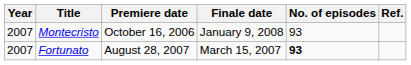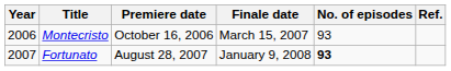Montecristo | Year: 2007 -> 2006
Montecristo | Finale date: January 9, 2008 -> March 15, 2007
Fortunato | Finale date: March 15, 2007 -> January 9, 2008
